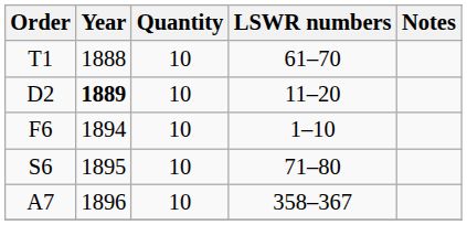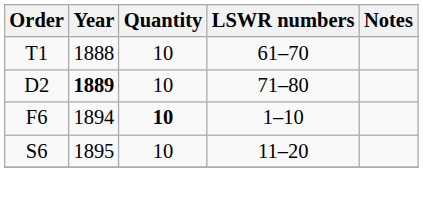D2 | LSWR numbers: 11–20 -> 71–80
F6 | Quantity: normal -> bold
S6 | LSWR numbers: 71–80 -> 11–20
- row: A7 | 1896 | 10 | 358–367
